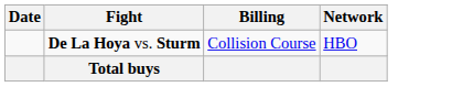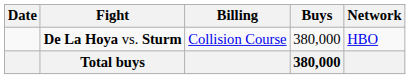+ column: Buys | 380,000 | 380,000
